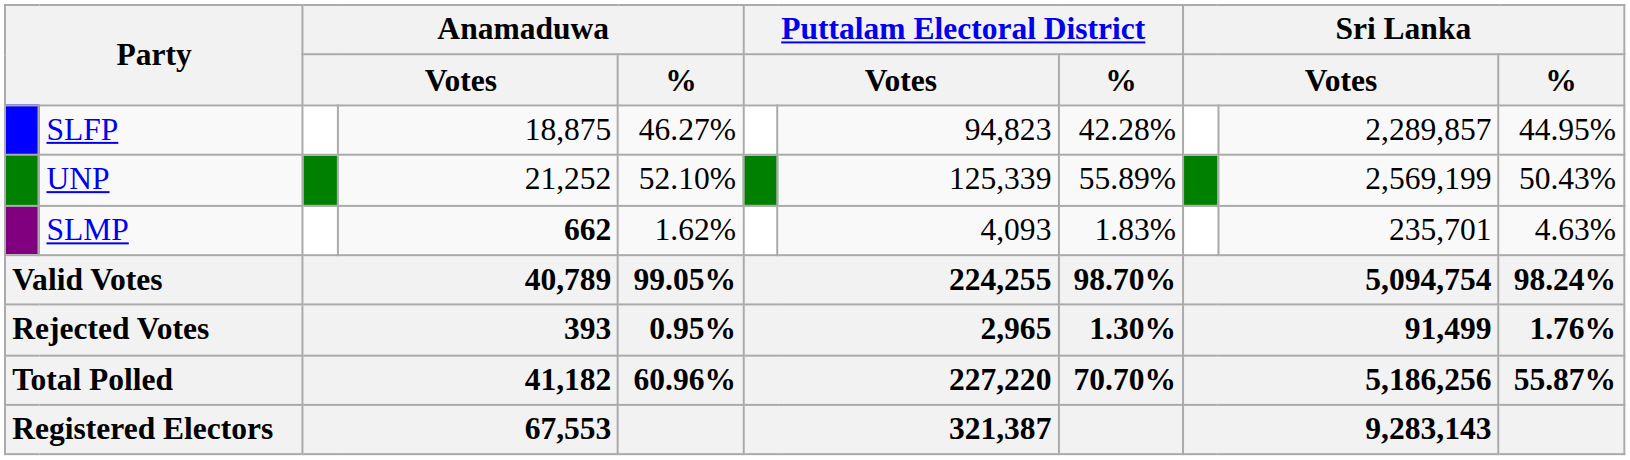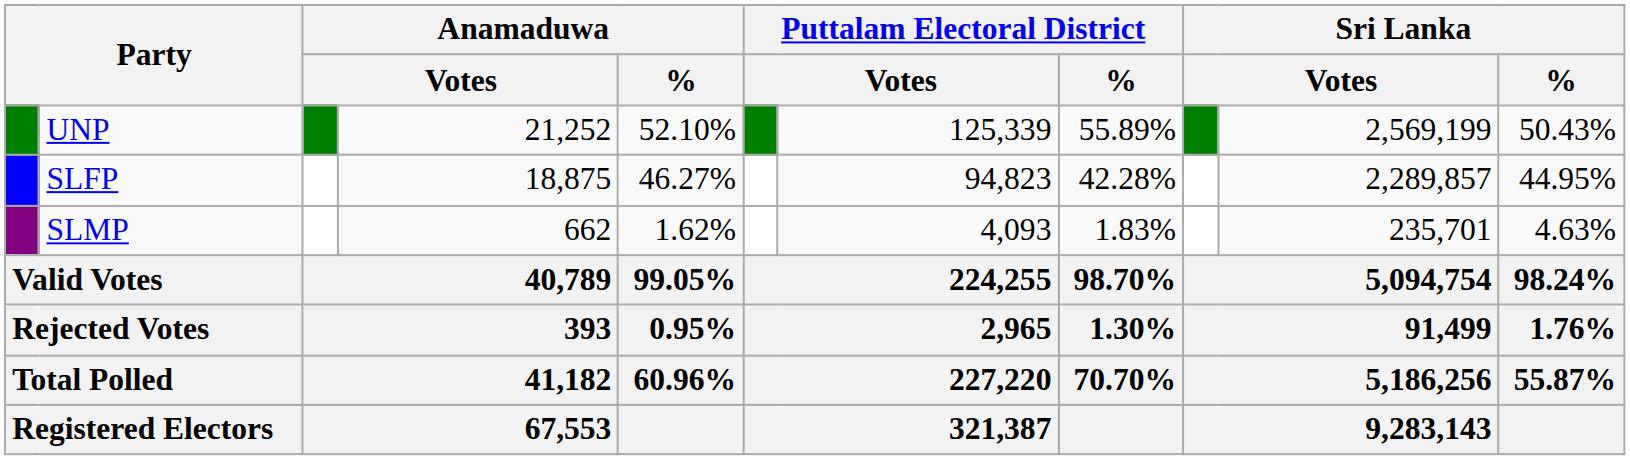rows swapped: UNP <-> SLFP
SLMP | column 4: bold -> normal
